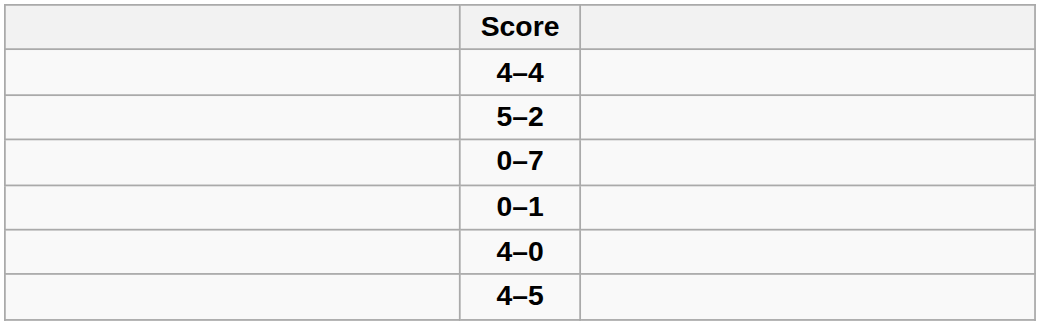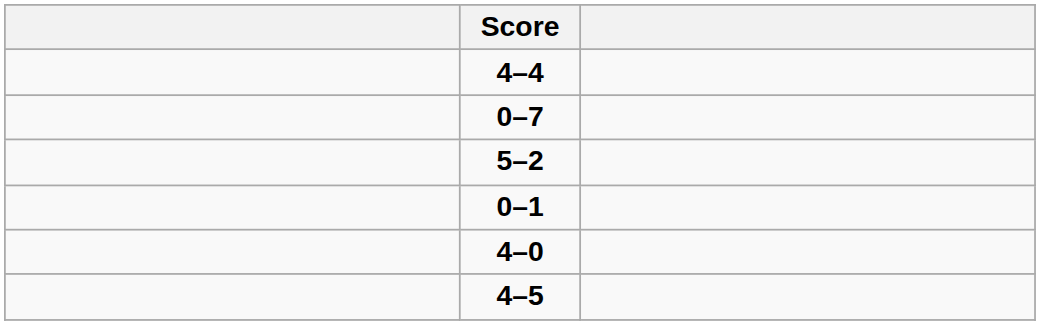rows swapped: 0–7 <-> 5–2
